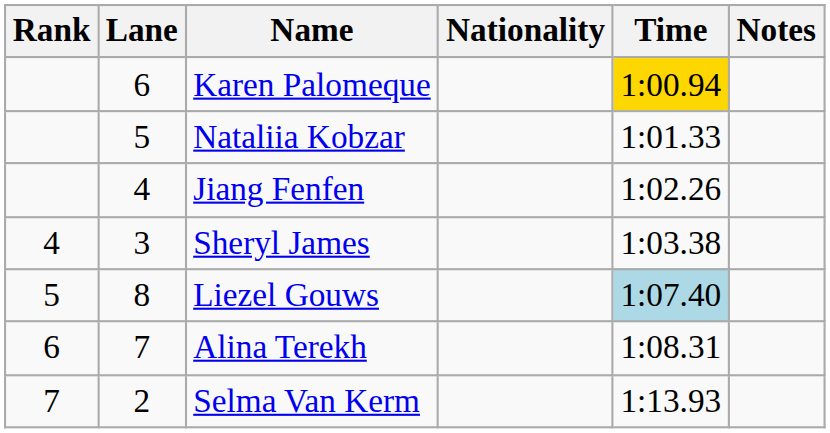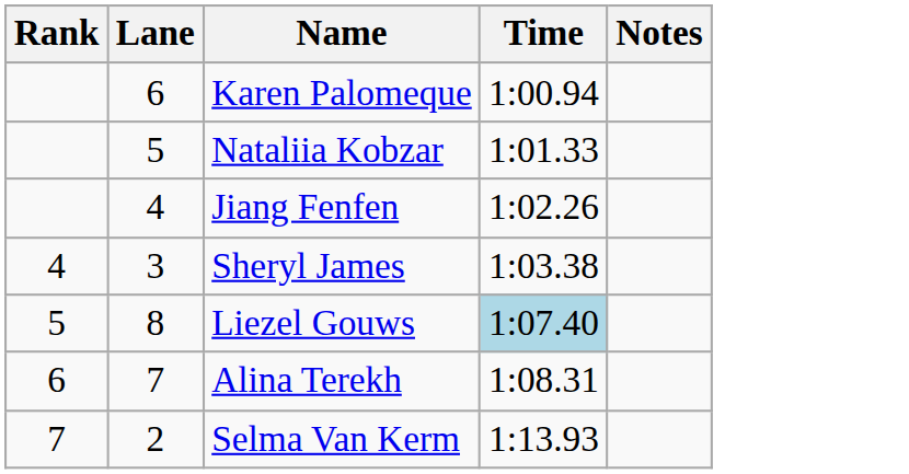- column: Nationality
Karen Palomeque | Time: gold background -> no background
